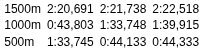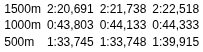1000m | column 5: 1:33,748 -> 0:44,133
1000m | column 7: 1:39,915 -> 0:44,333
500m | column 5: 0:44,133 -> 1:33,748
500m | column 7: 0:44,333 -> 1:39,915
